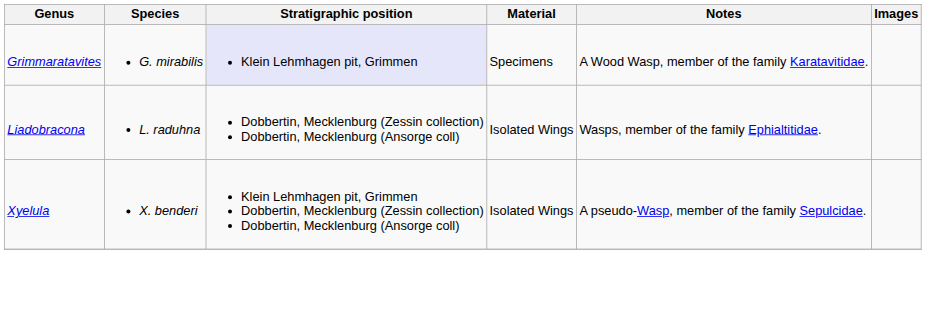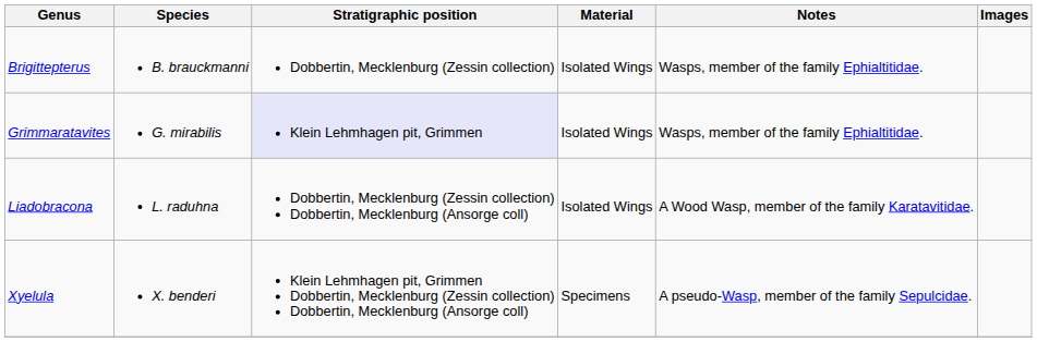+ row: Brigittepterus | B. brauckmanni | Dobbertin, Mecklenburg (Zessin collection) | Isolated Wings | Wasps, member of the family Ephialtitidae.
Grimmaratavites | Material: Specimens -> Isolated Wings
Grimmaratavites | Notes: A Wood Wasp, member of the family Karatavitidae. -> Wasps, member of the family Ephialtitidae.
Liadobracona | Notes: Wasps, member of the family Ephialtitidae. -> A Wood Wasp, member of the family Karatavitidae.
Xyelula | Material: Isolated Wings -> Specimens
